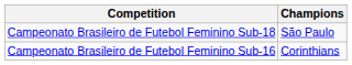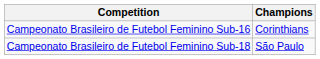rows swapped: Campeonato Brasileiro de Futebol Feminino Sub-18 <-> Campeonato Brasileiro de Futebol Feminino Sub-16
